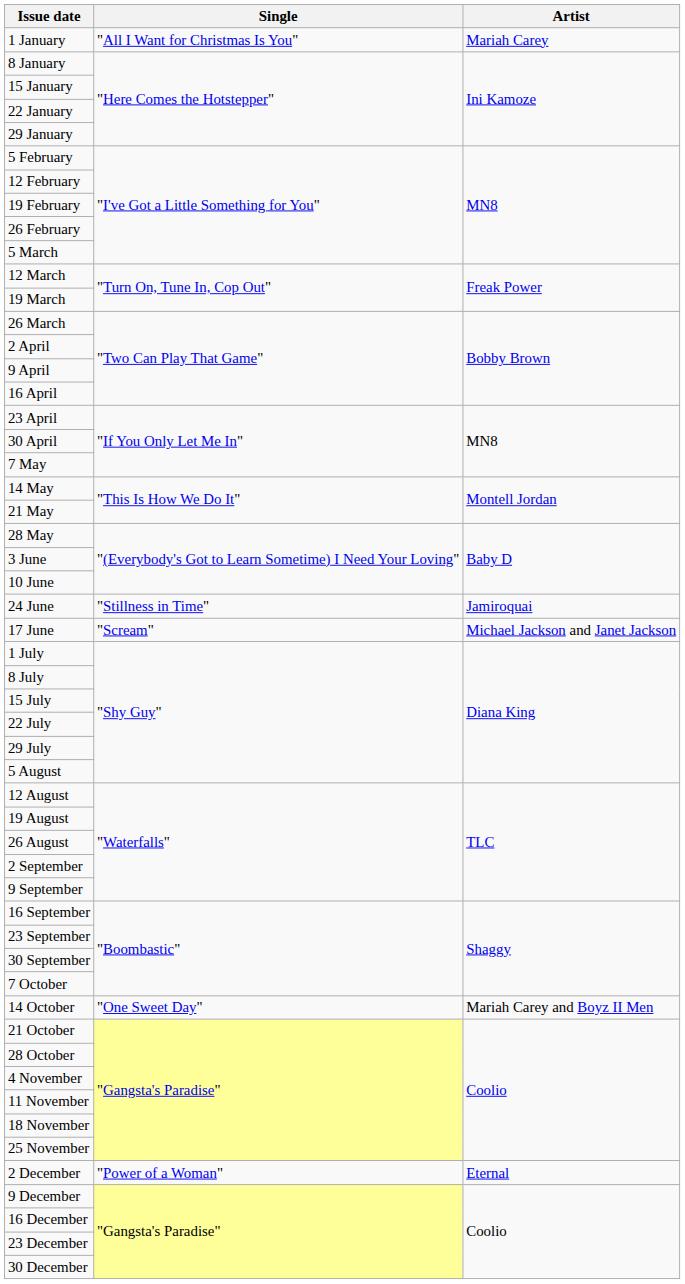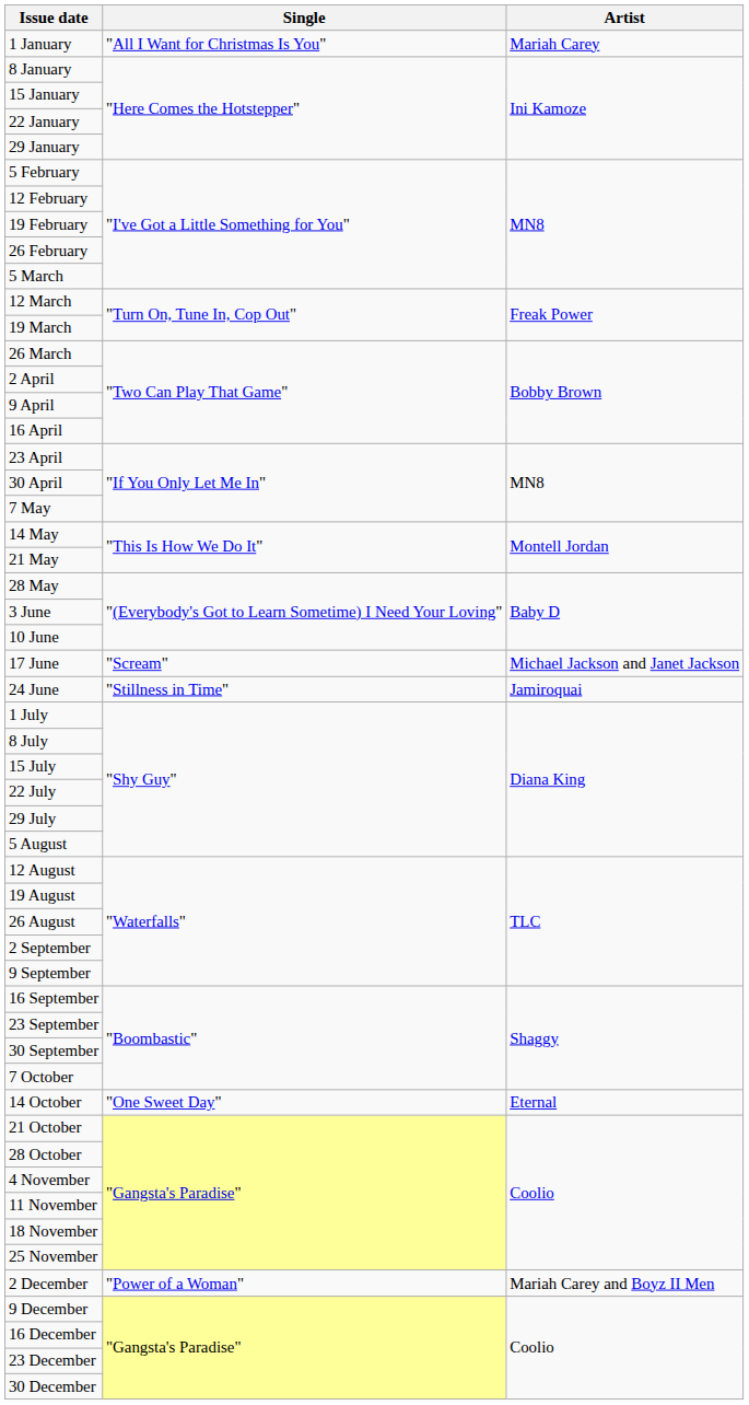rows swapped: 17 June <-> 24 June
14 October | Artist: Mariah Carey and Boyz II Men -> Eternal
2 December | Artist: Eternal -> Mariah Carey and Boyz II Men
